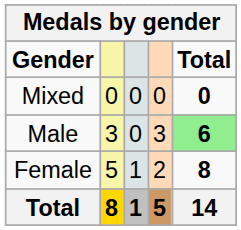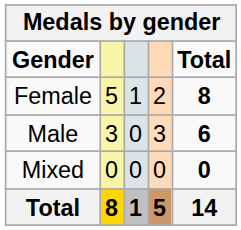rows swapped: Female <-> Mixed
Male | Total: lightgreen background -> no background
